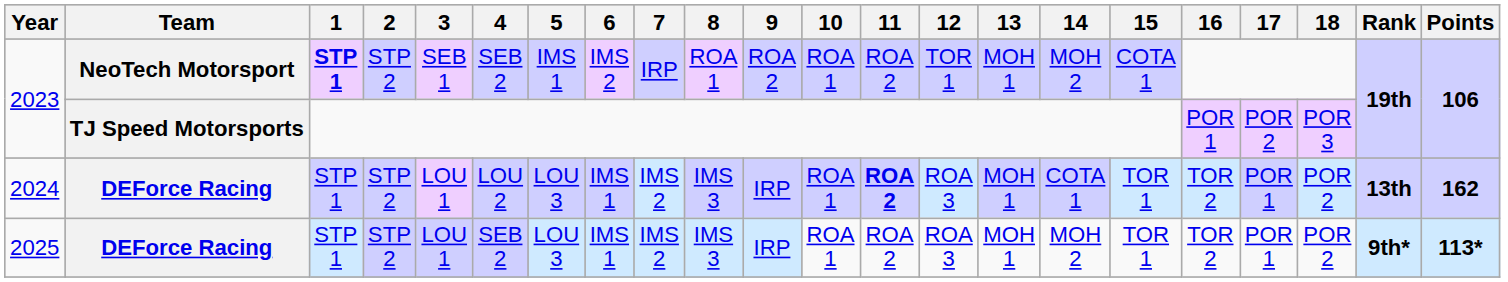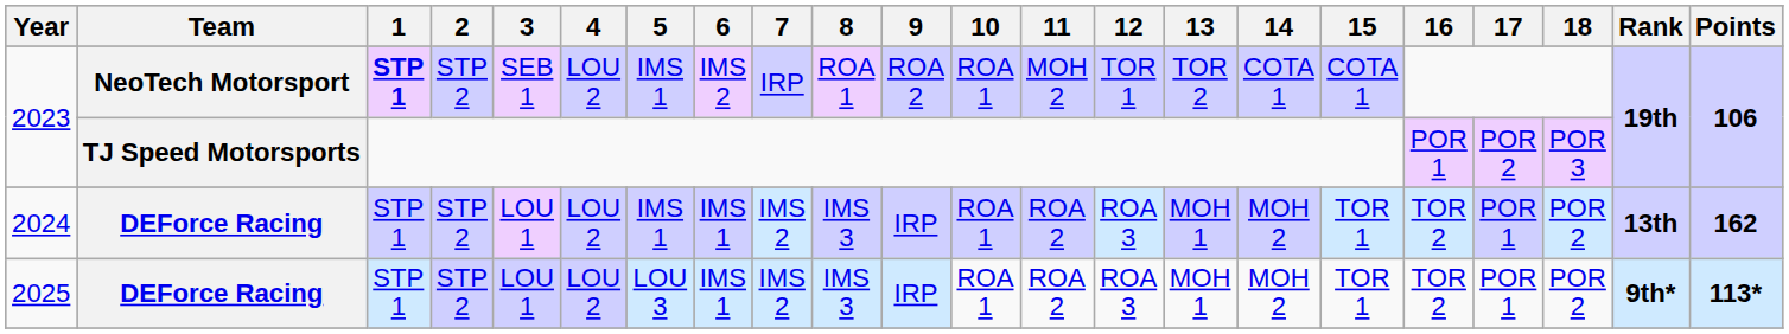2023 / NeoTech Motorsport | 4: SEB 2 -> LOU 2
2023 / NeoTech Motorsport | 11: ROA 2 -> MOH 2
2023 / NeoTech Motorsport | 13: MOH 1 -> TOR 2
2023 / NeoTech Motorsport | 14: MOH 2 -> COTA 1
2024 | 5: LOU 3 -> IMS 1
2024 | 11: bold -> normal
2024 | 14: COTA 1 -> MOH 2
2025 | 4: SEB 2 -> LOU 2
